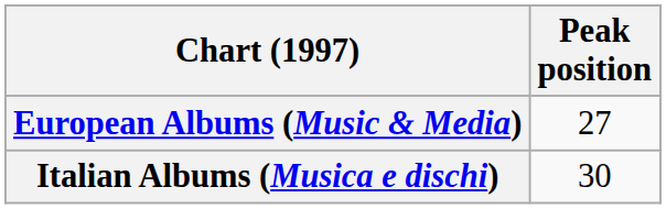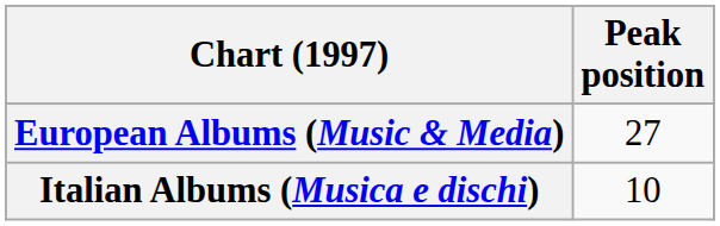Italian Albums (Musica e dischi) | Peak position: 30 -> 10
